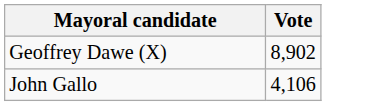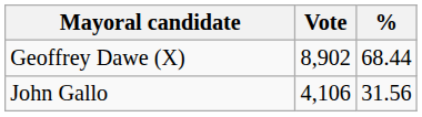+ column: % | 68.44 | 31.56
